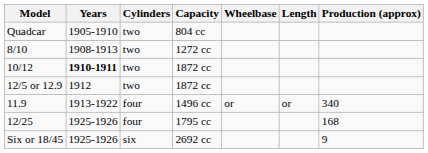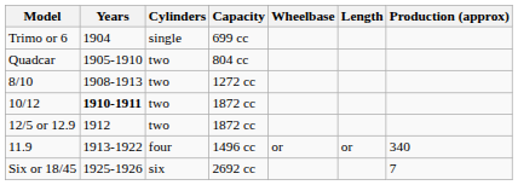+ row: Trimo or 6 | 1904 | single | 699 cc
- row: 12/25 | 1925-1926 | four | 1795 cc | 168
Six or 18/45 | Production (approx): 9 -> 7
